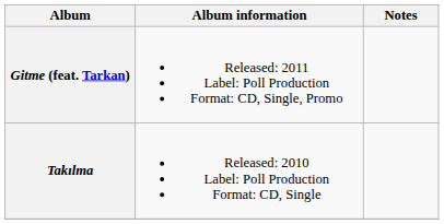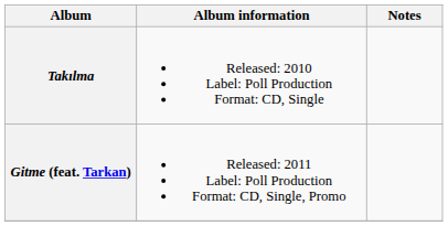rows swapped: Takılma <-> Gitme (feat. Tarkan)
